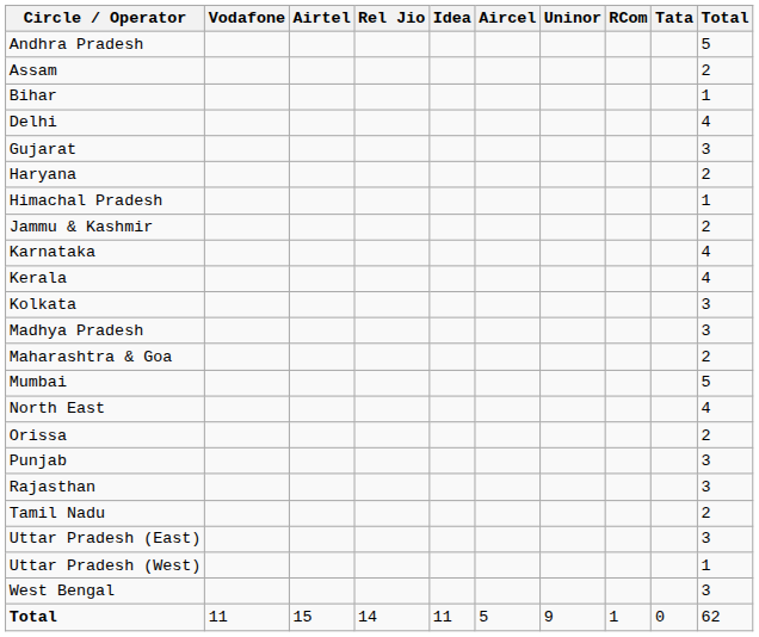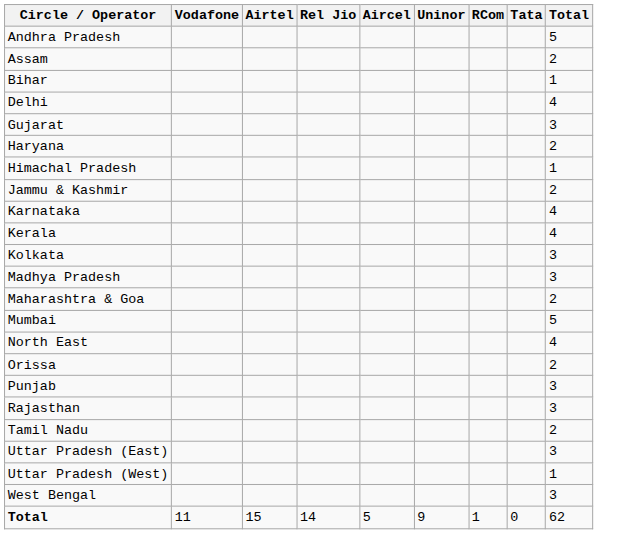- column: Idea | 11
